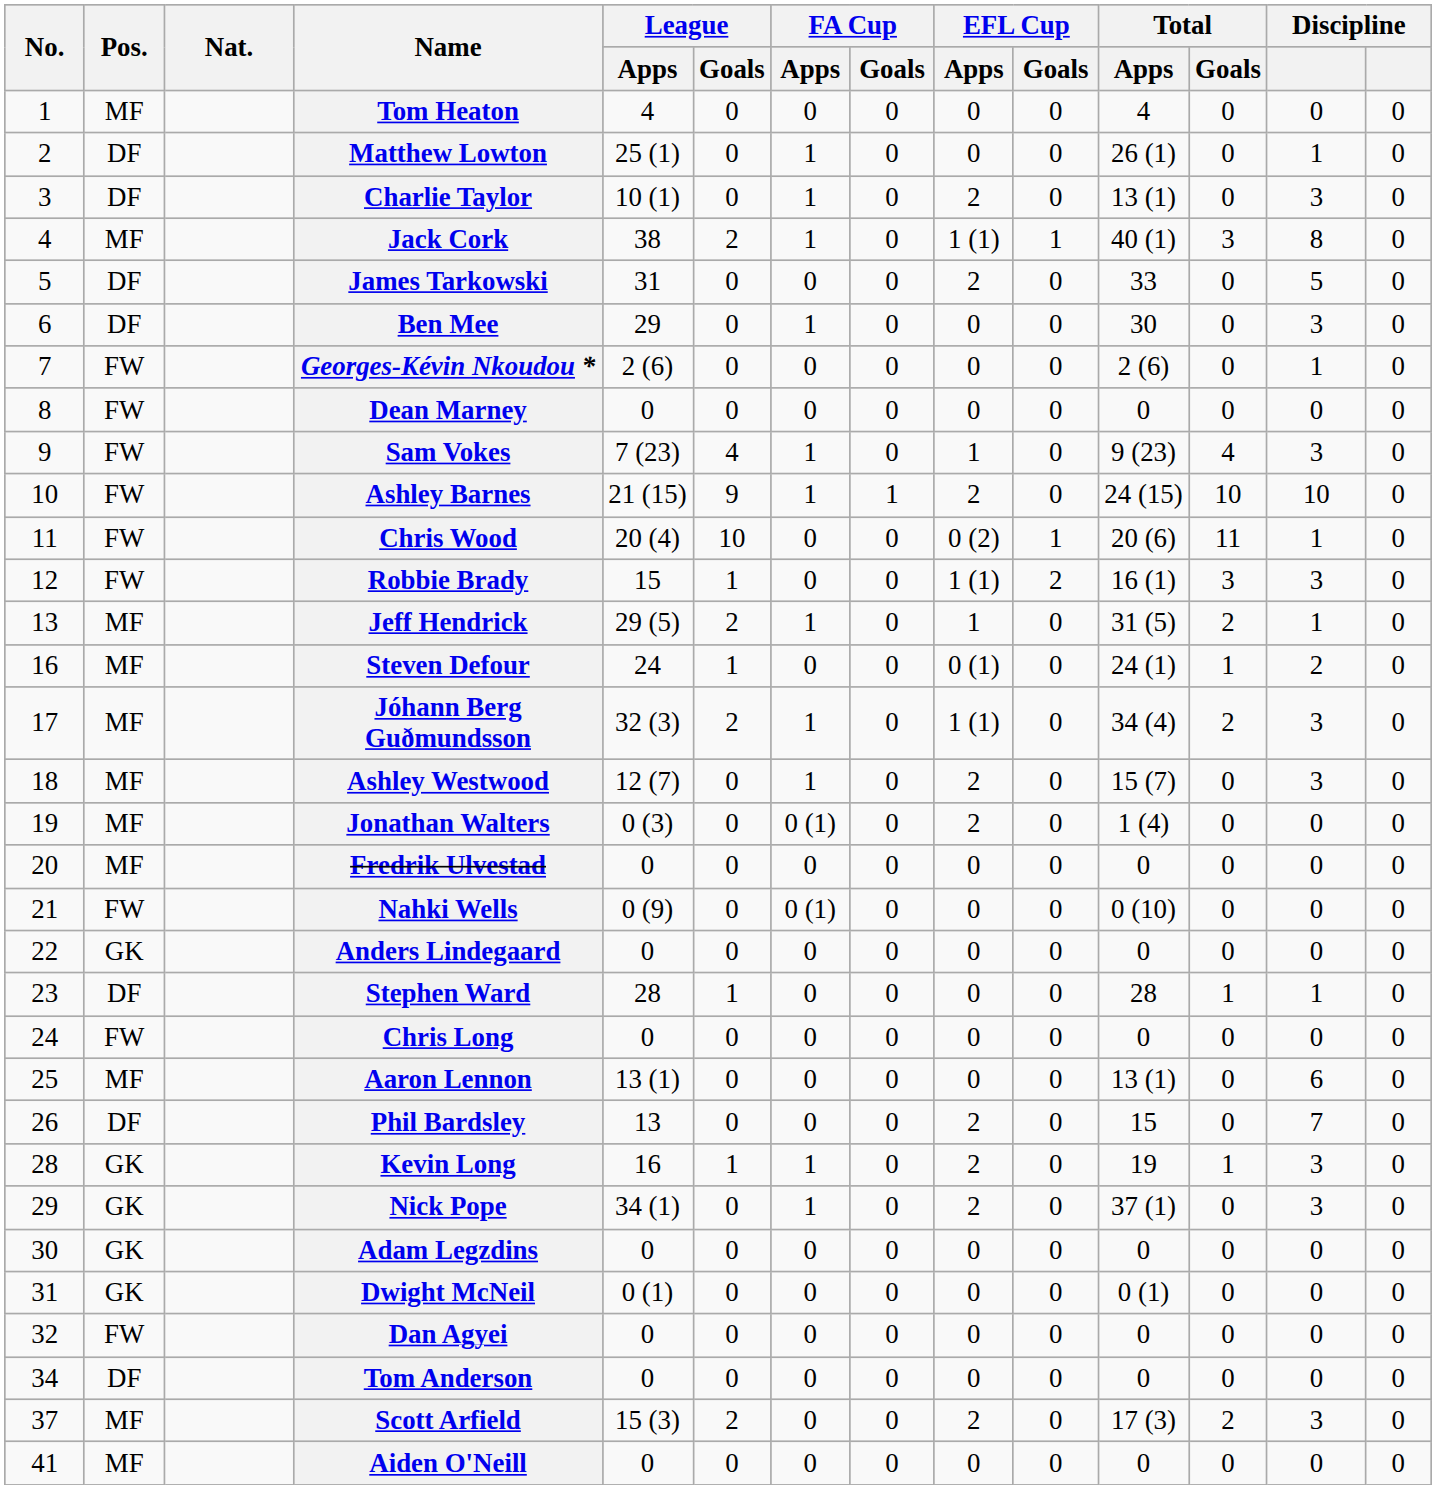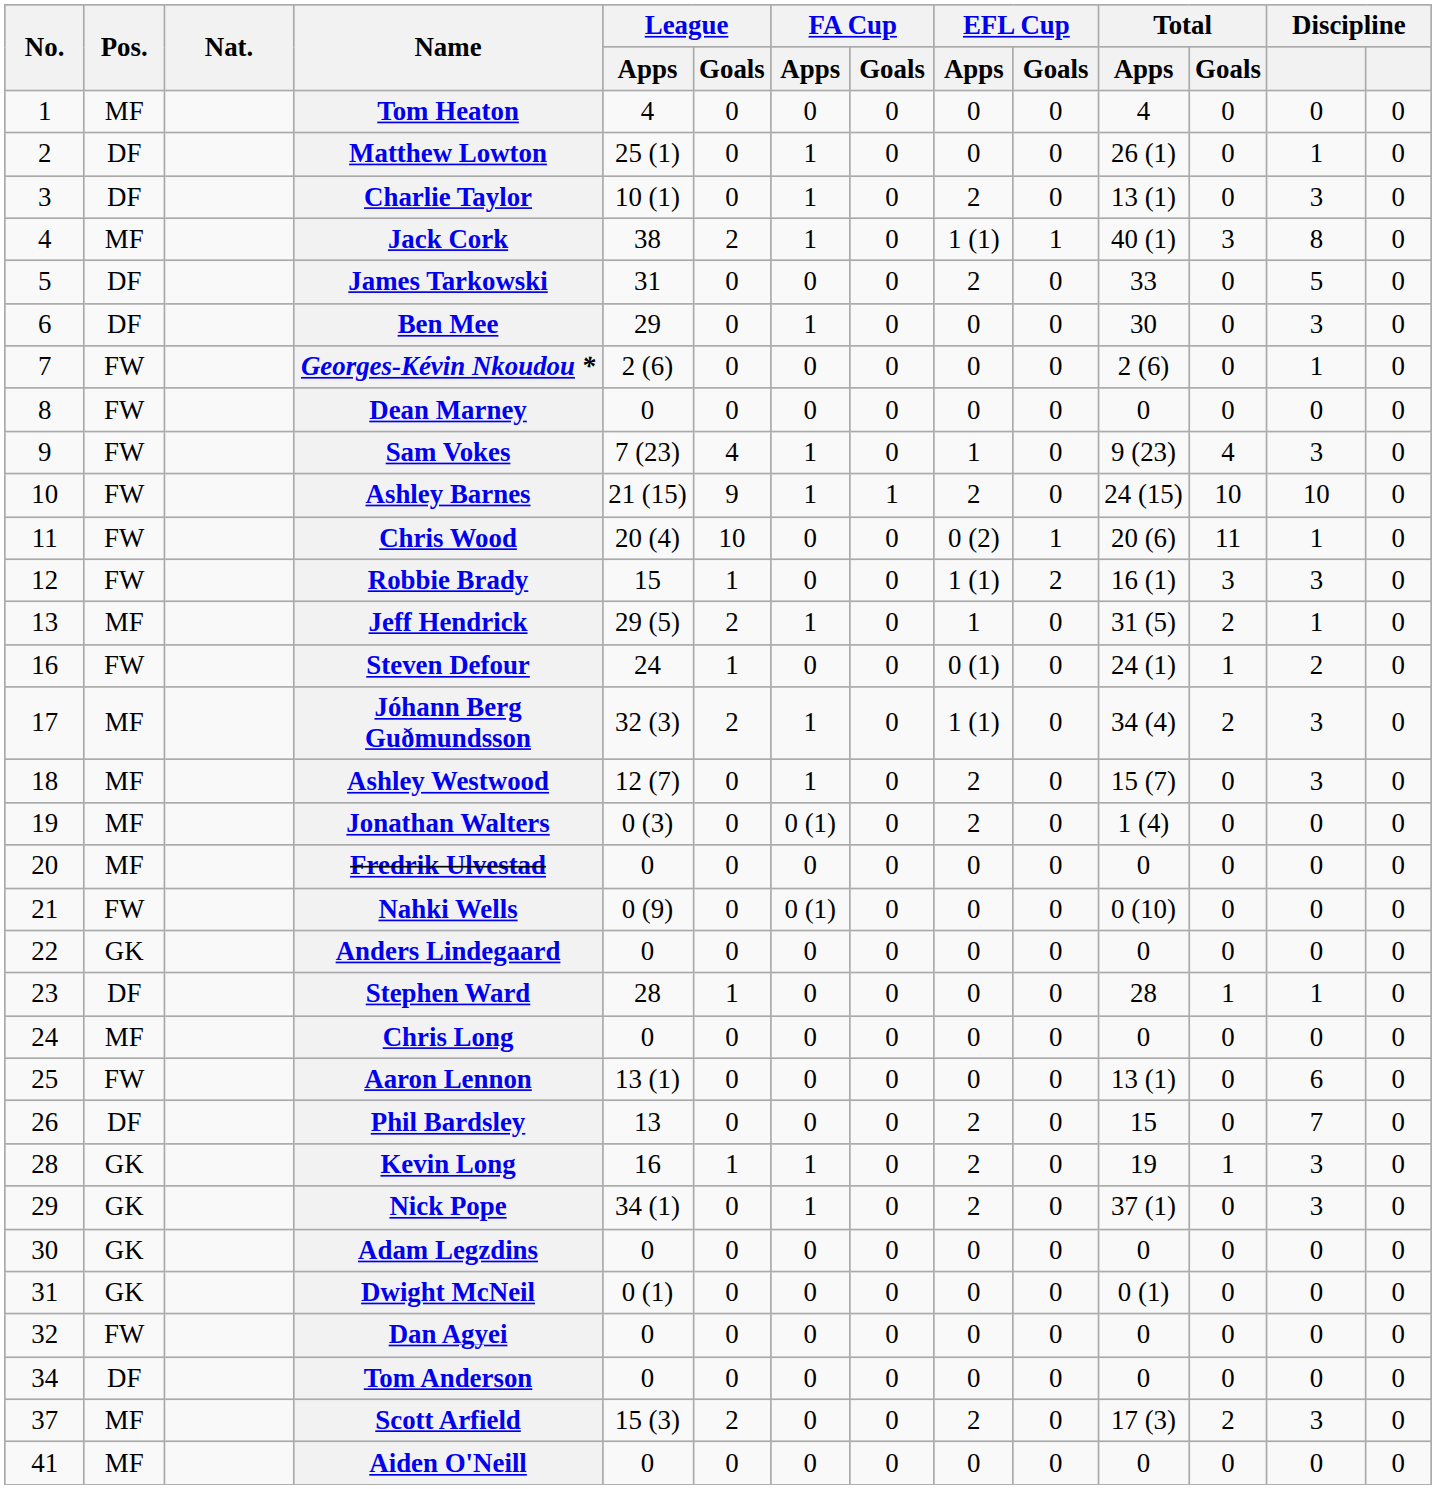Steven Defour | Pos.: MF -> FW
Chris Long | Pos.: FW -> MF
Aaron Lennon | Pos.: MF -> FW
